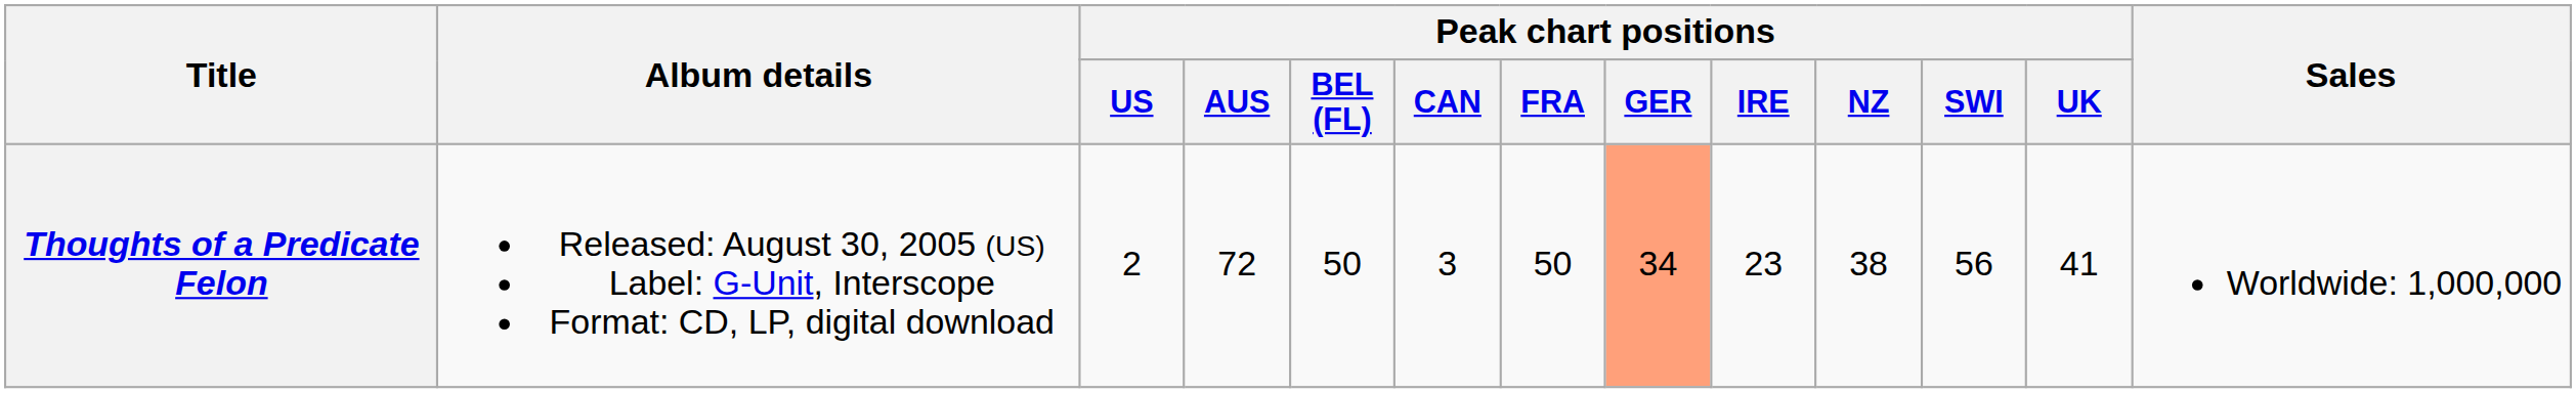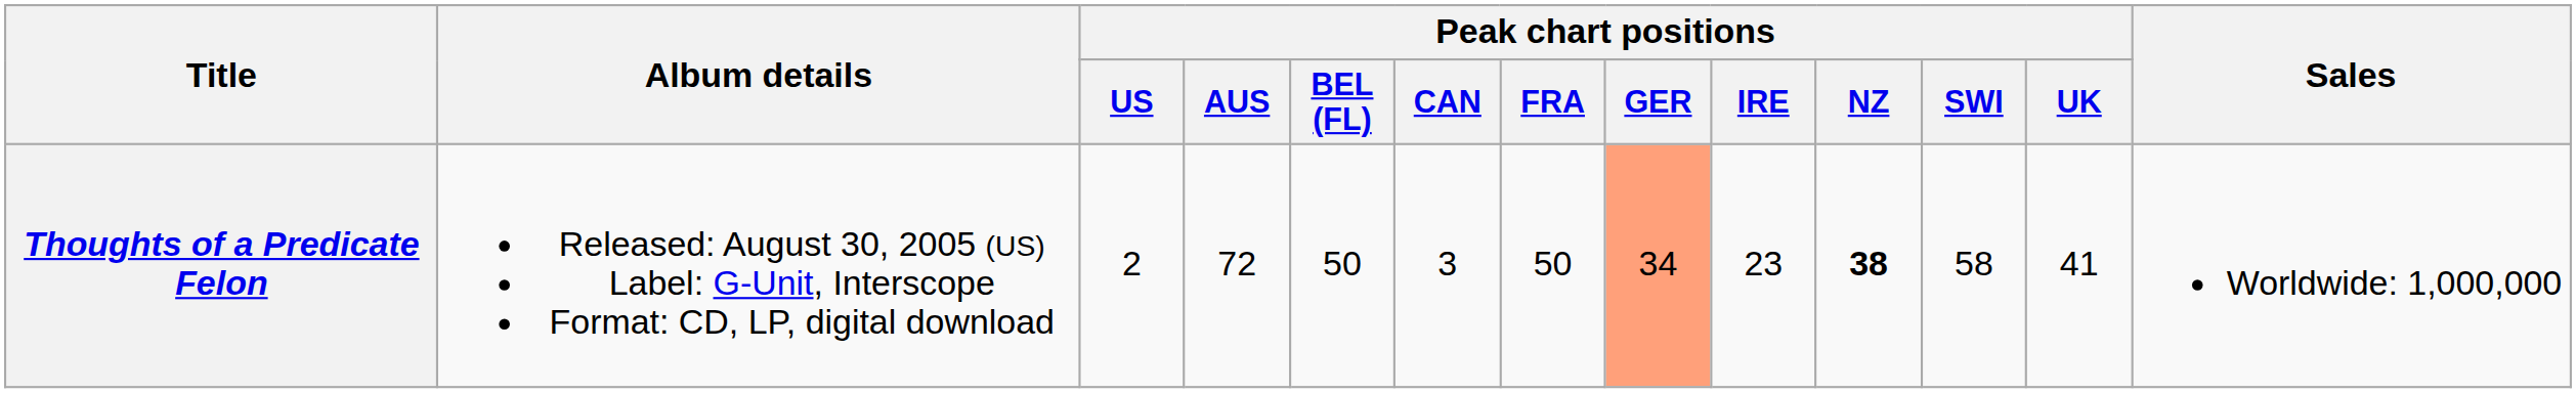Thoughts of a Predicate Felon | Peak chart positions / NZ: normal -> bold
Thoughts of a Predicate Felon | Peak chart positions / SWI: 56 -> 58
